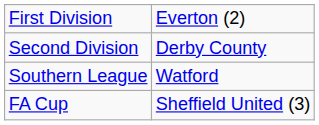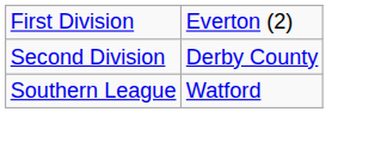- row: FA Cup | Sheffield United (3)
